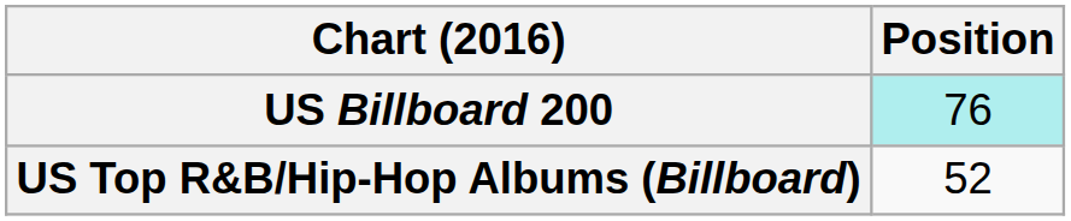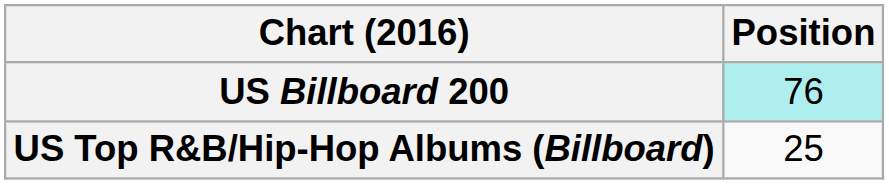US Top R&B/Hip-Hop Albums (Billboard) | Position: 52 -> 25
